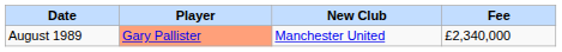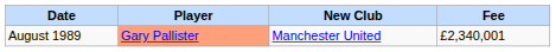August 1989 | Fee: £2,340,000 -> £2,340,001
